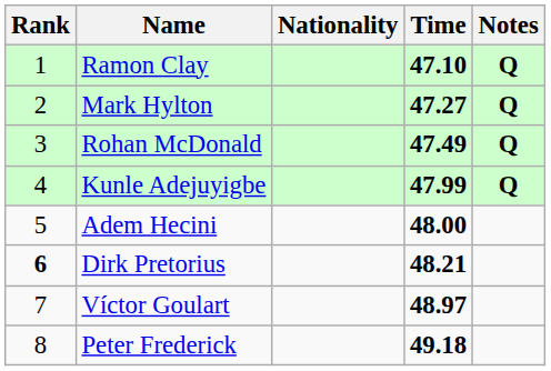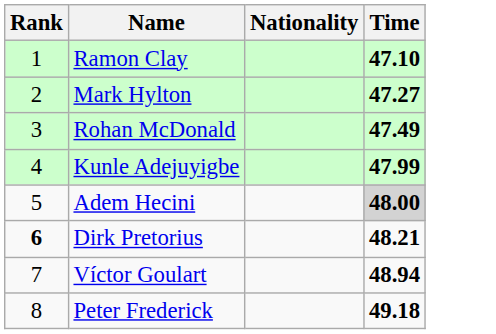- column: Notes | Q | Q | Q | Q
Adem Hecini | Time: no background -> lightgrey background
Víctor Goulart | Time: 48.97 -> 48.94
